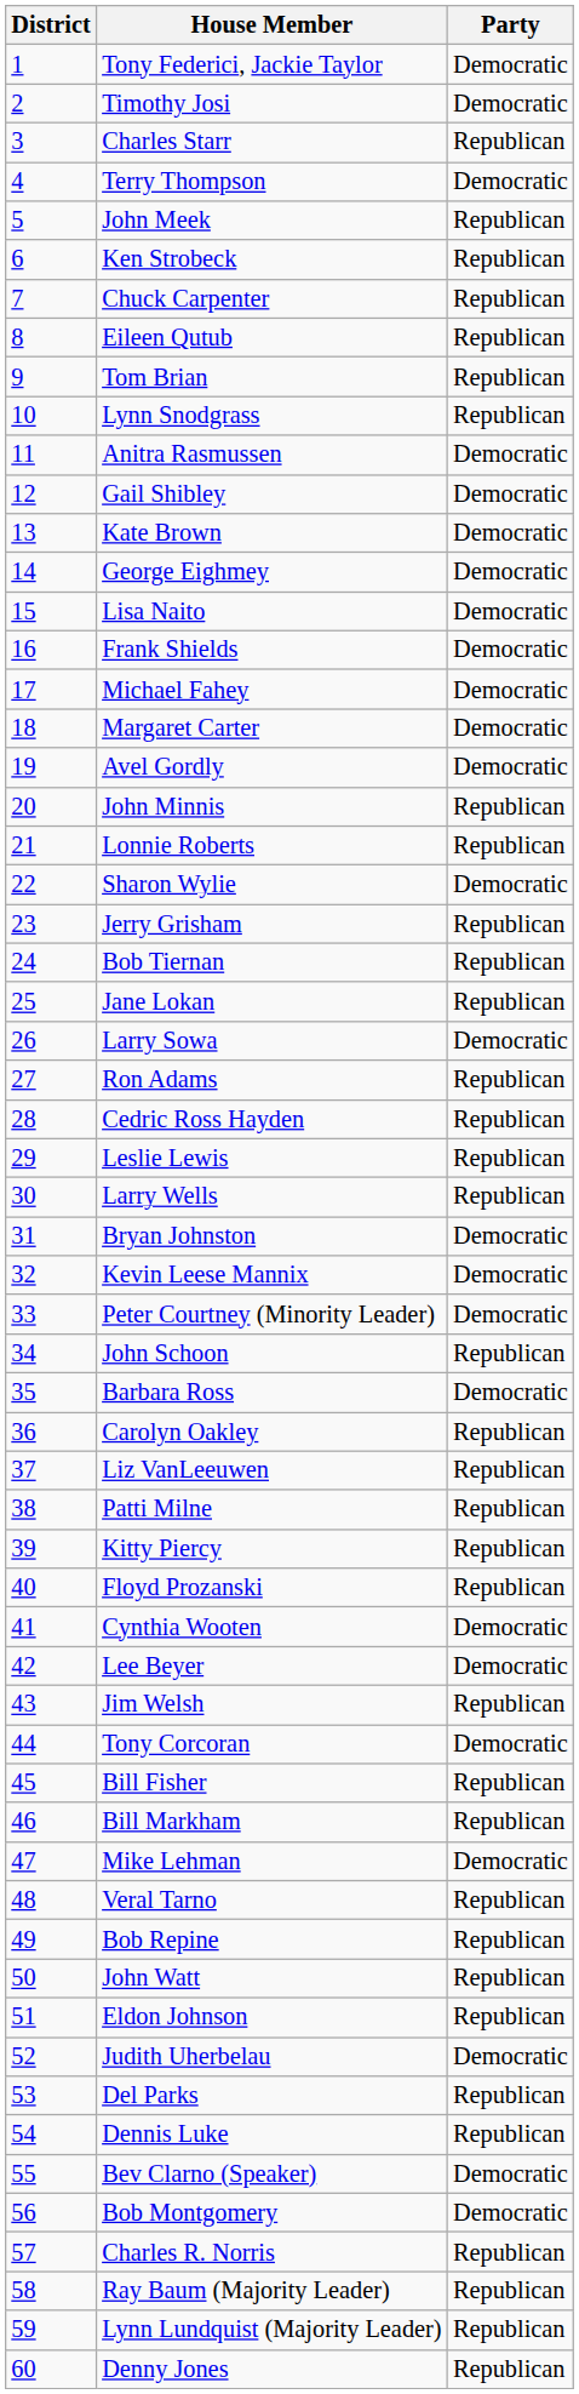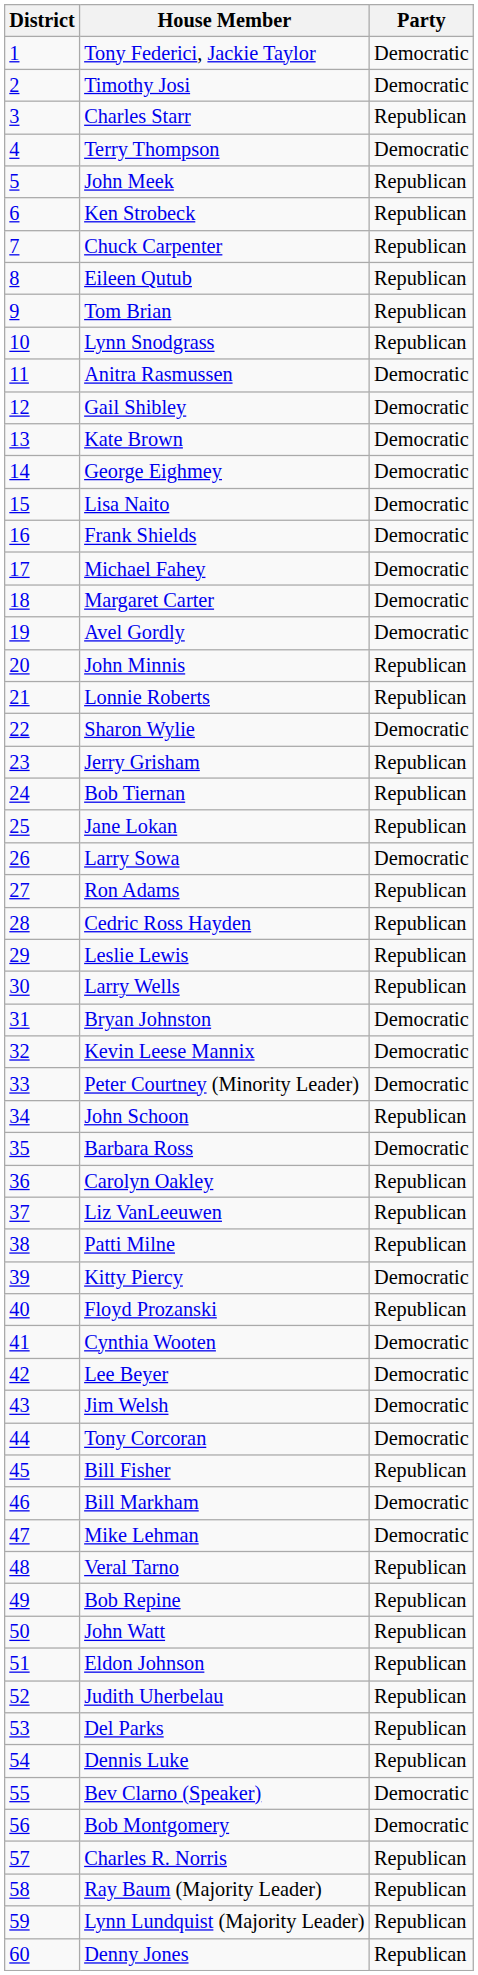Kitty Piercy | Party: Republican -> Democratic
Jim Welsh | Party: Republican -> Democratic
Bill Markham | Party: Republican -> Democratic
Judith Uherbelau | Party: Democratic -> Republican
